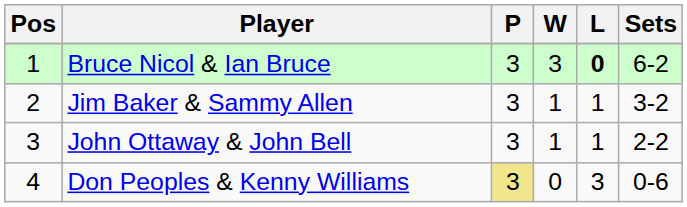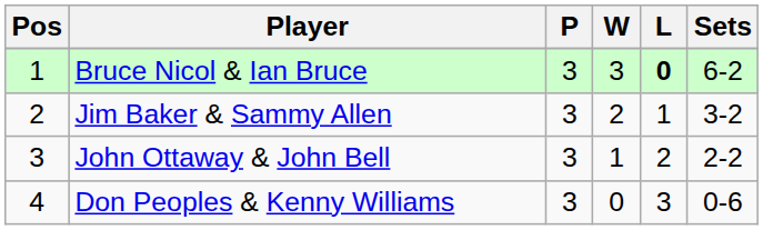Jim Baker & Sammy Allen | W: 1 -> 2
John Ottaway & John Bell | L: 1 -> 2
Don Peoples & Kenny Williams | P: khaki background -> no background
